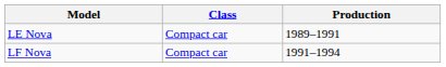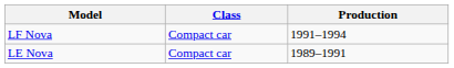rows swapped: LE Nova <-> LF Nova
